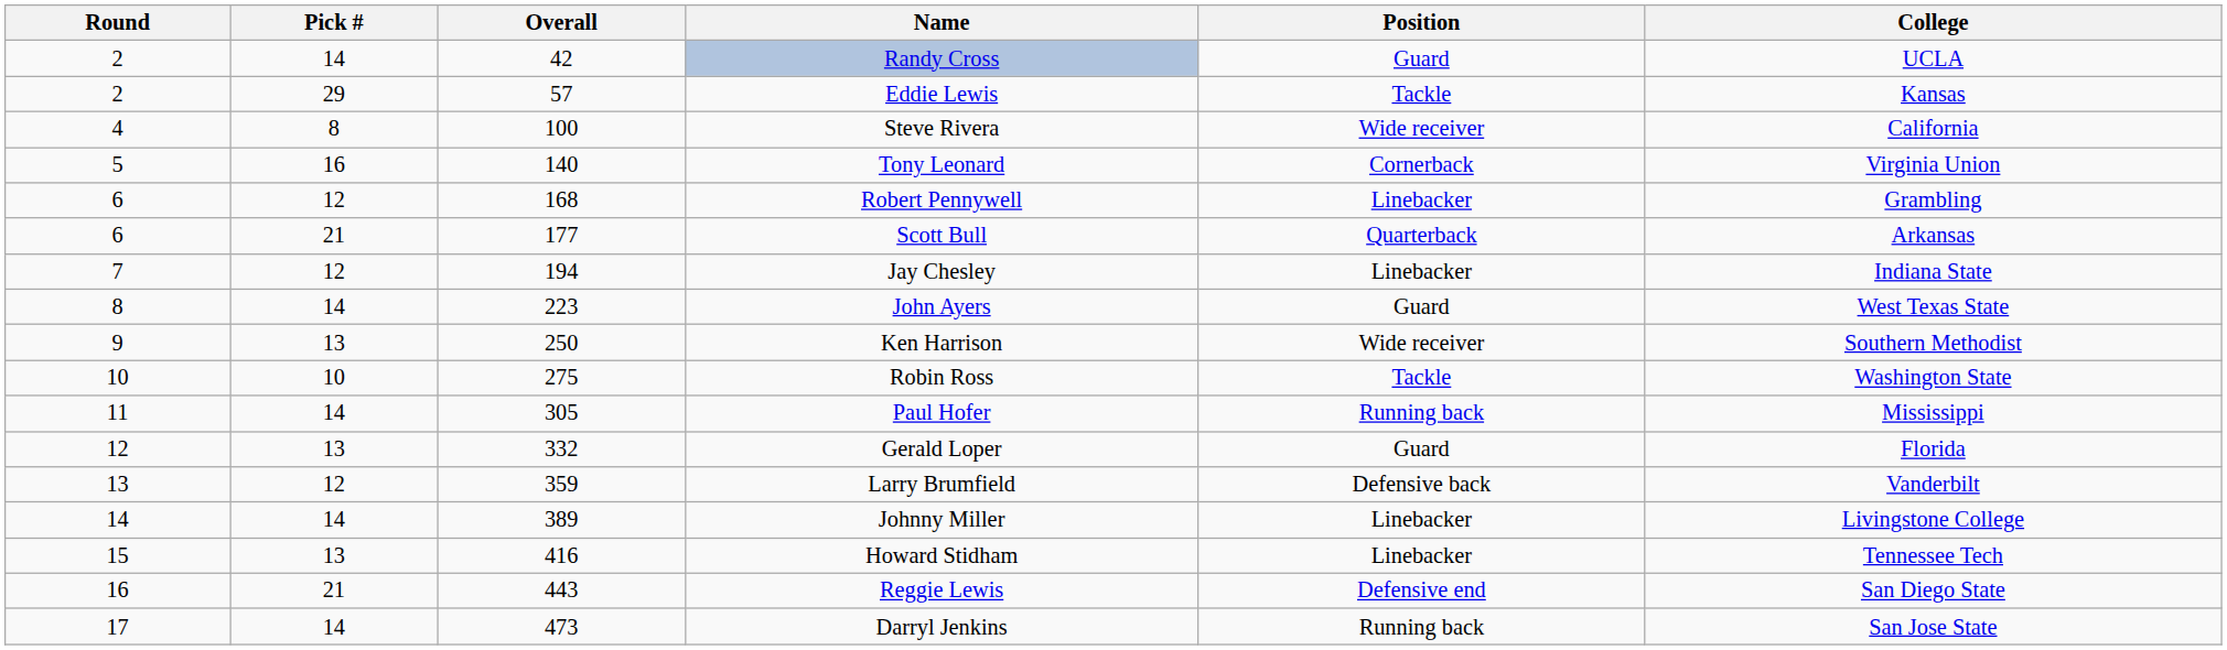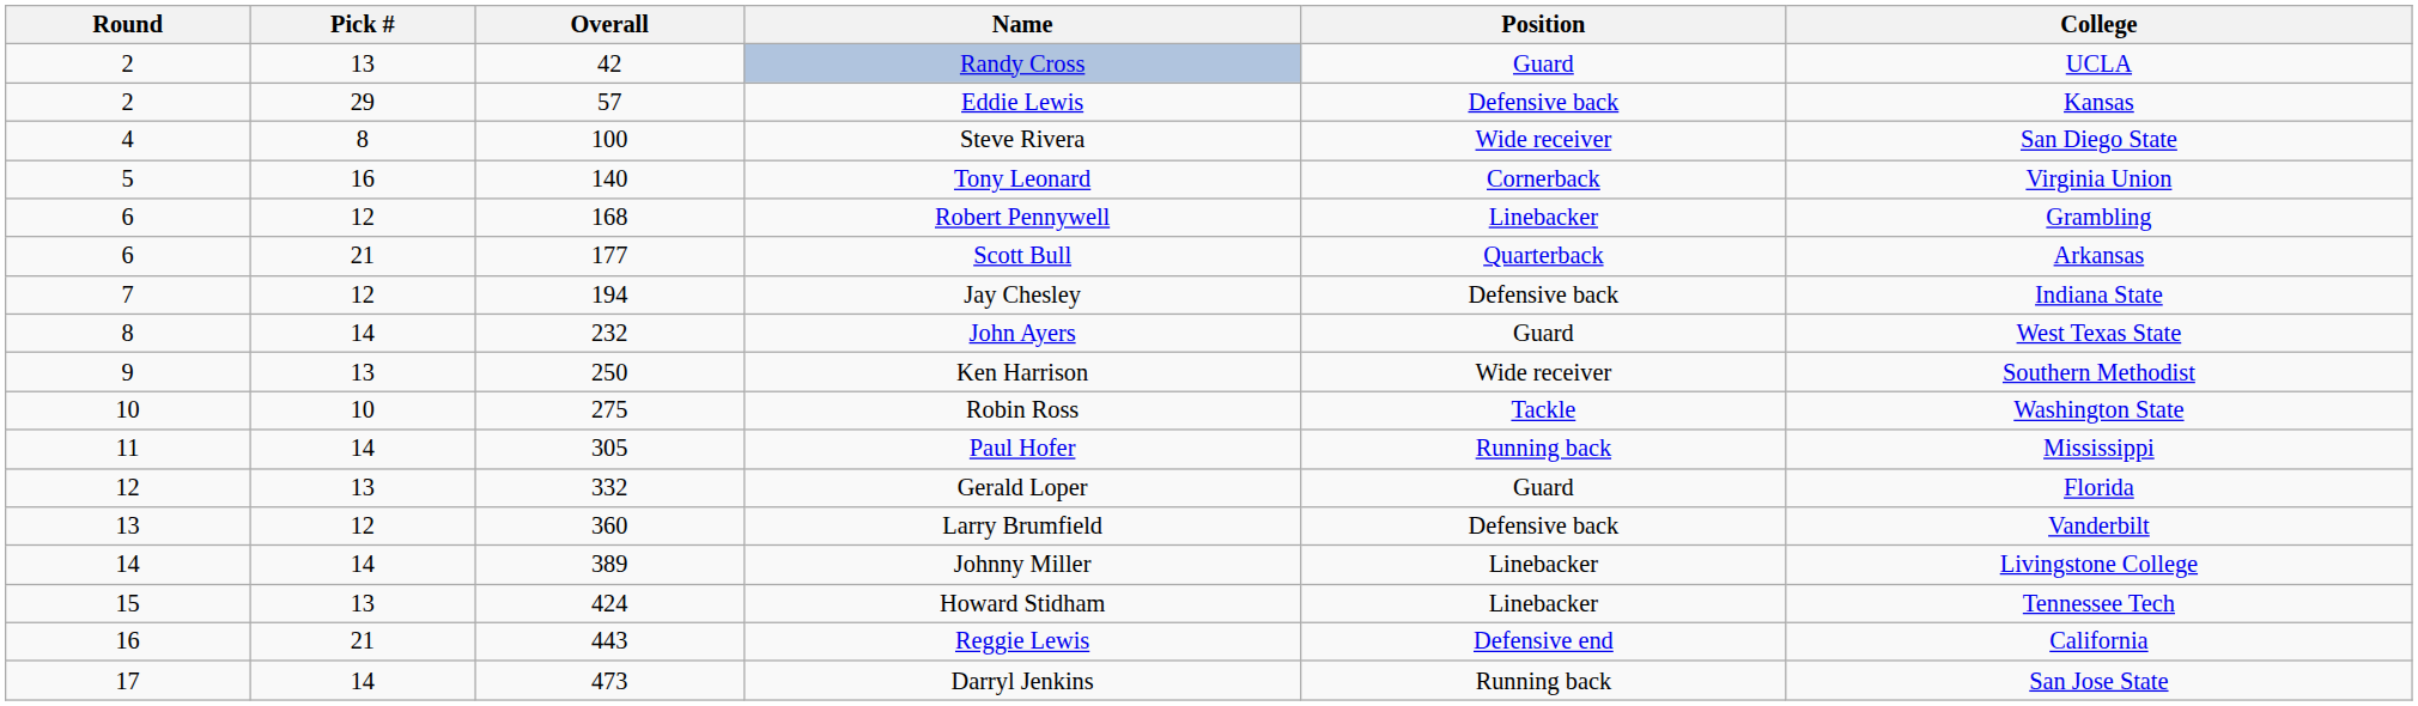Randy Cross | Pick #: 14 -> 13
Eddie Lewis | Position: Tackle -> Defensive back
Steve Rivera | College: California -> San Diego State
Jay Chesley | Position: Linebacker -> Defensive back
John Ayers | Overall: 223 -> 232
Larry Brumfield | Overall: 359 -> 360
Howard Stidham | Overall: 416 -> 424
Reggie Lewis | College: San Diego State -> California
